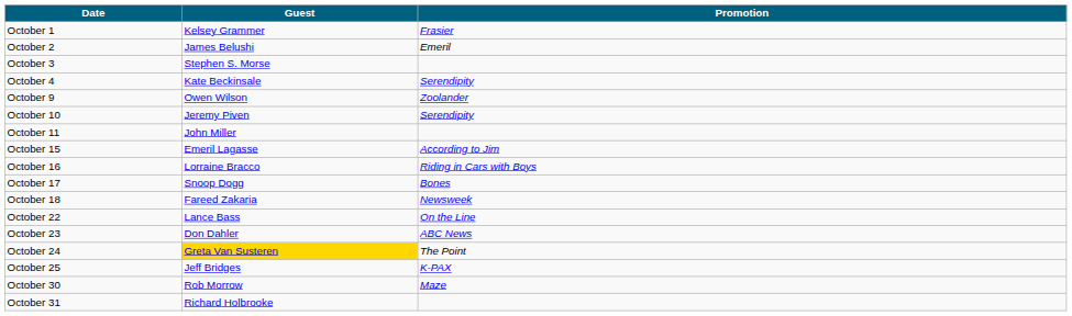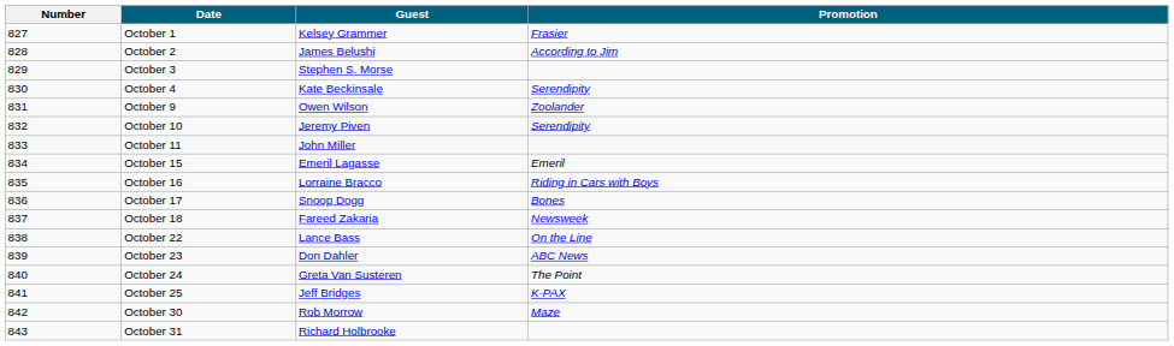+ column: Number | 827 | 828 | 829 | 830 | 831 | 832 | 833 | 834 | 835 | 836 | 837 | 838 | 839 | 840 | 841 | 842 | 843
October 2 | Promotion: Emeril -> According to Jim
October 15 | Promotion: According to Jim -> Emeril
October 24 | Guest: gold background -> no background
